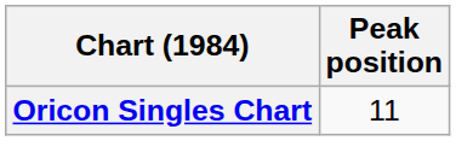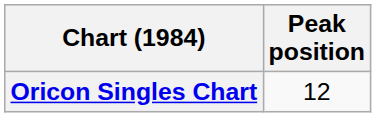Oricon Singles Chart | Peak position: 11 -> 12
